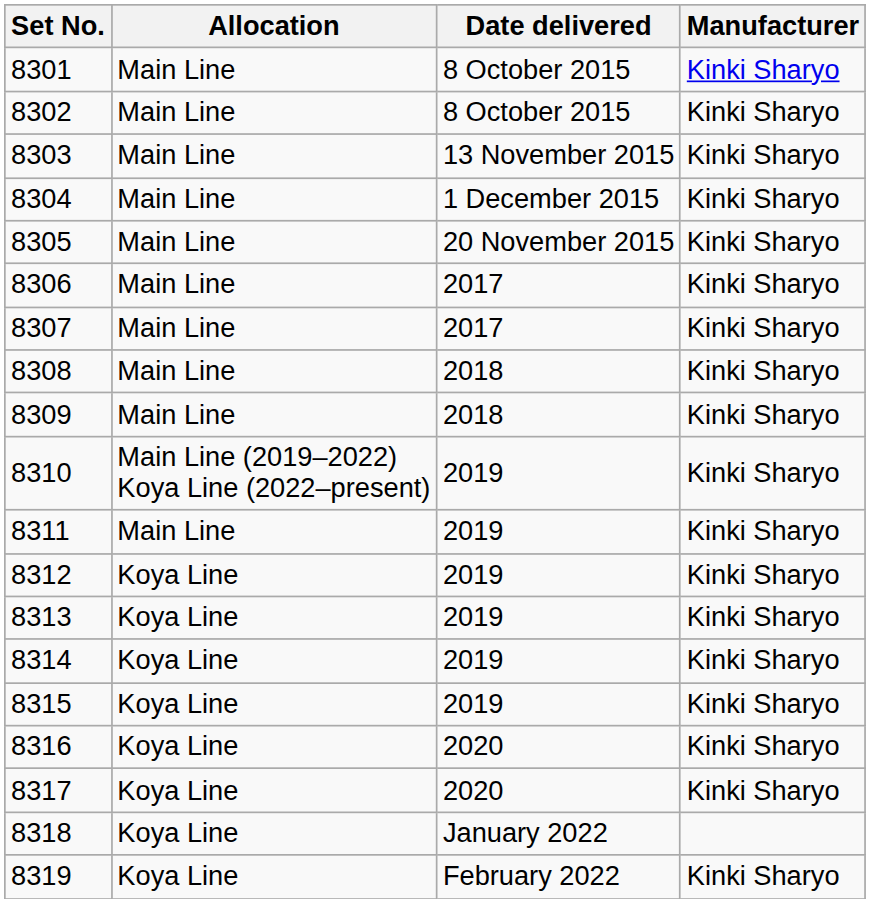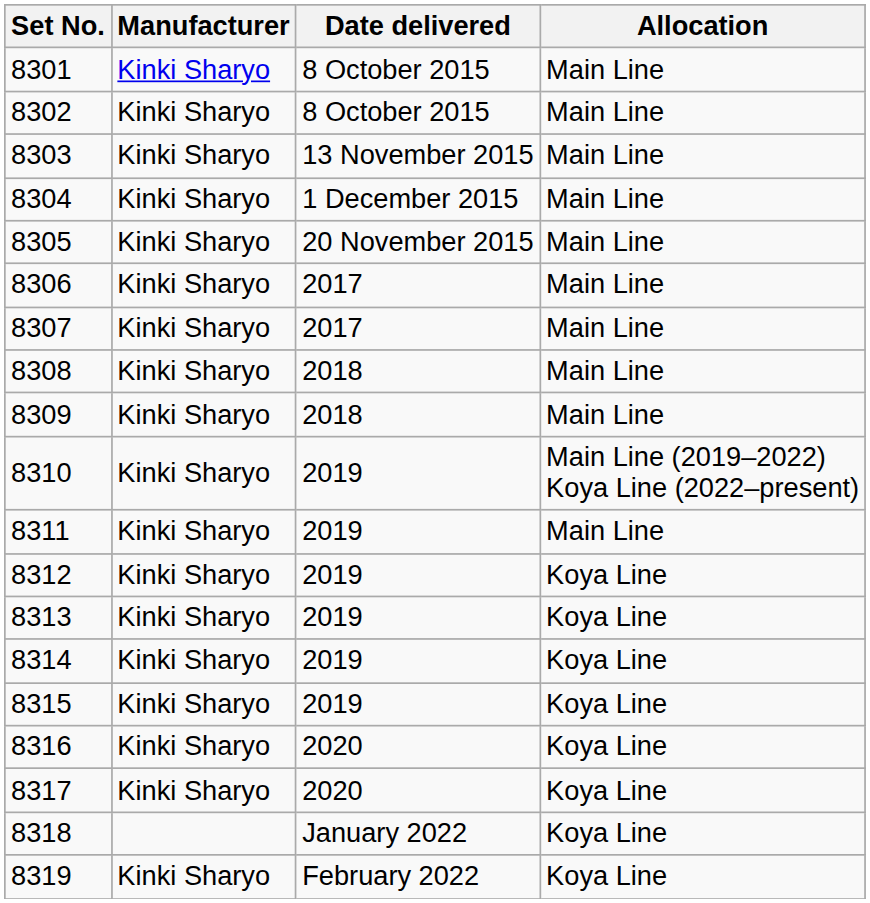columns swapped: Manufacturer <-> Allocation
